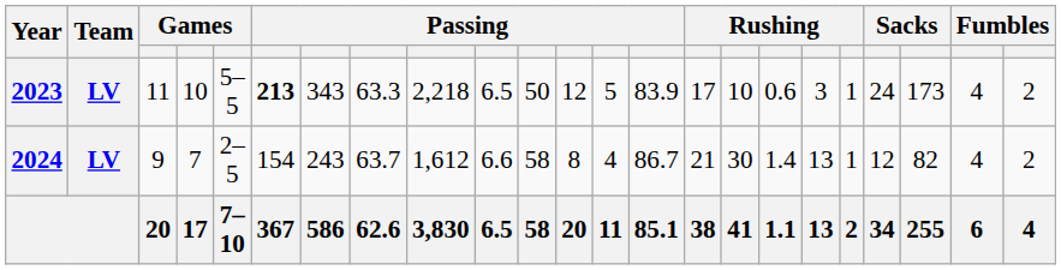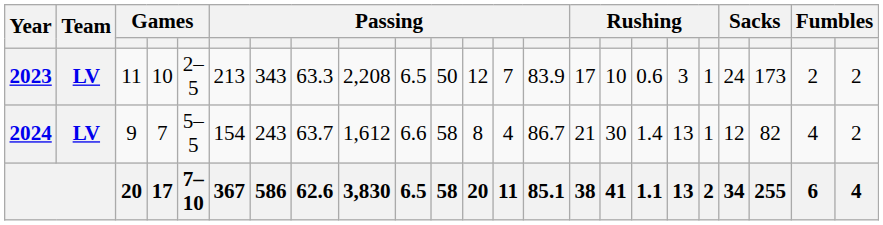2023 | column 5: 5–5 -> 2–5
2023 | column 6: bold -> normal
2023 | column 9: 2,218 -> 2,208
2023 | column 13: 5 -> 7
2023 | column 22: 4 -> 2
2024 | column 5: 2–5 -> 5–5
